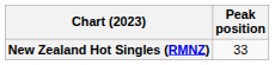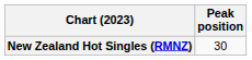New Zealand Hot Singles (RMNZ) | Peak position: 33 -> 30
